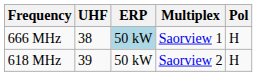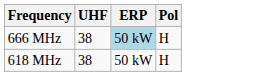- column: Multiplex | Saorview 1 | Saorview 2
618 MHz | UHF: 39 -> 38
